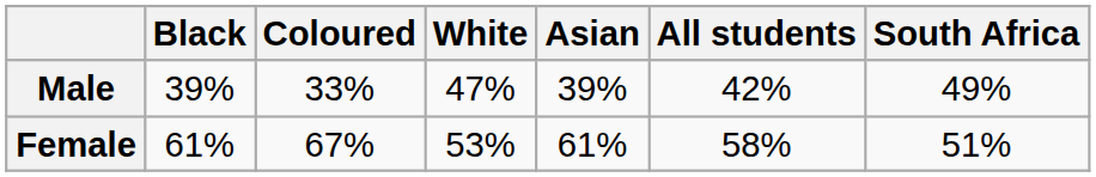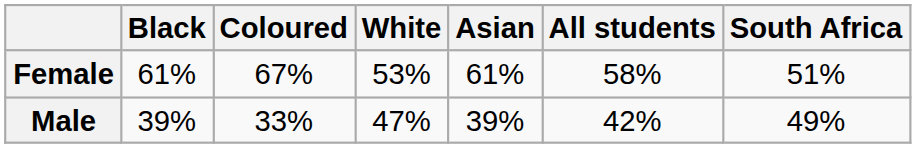rows swapped: Female <-> Male
